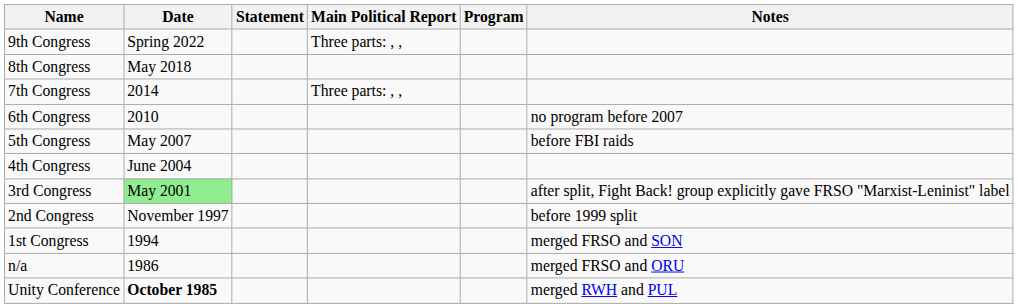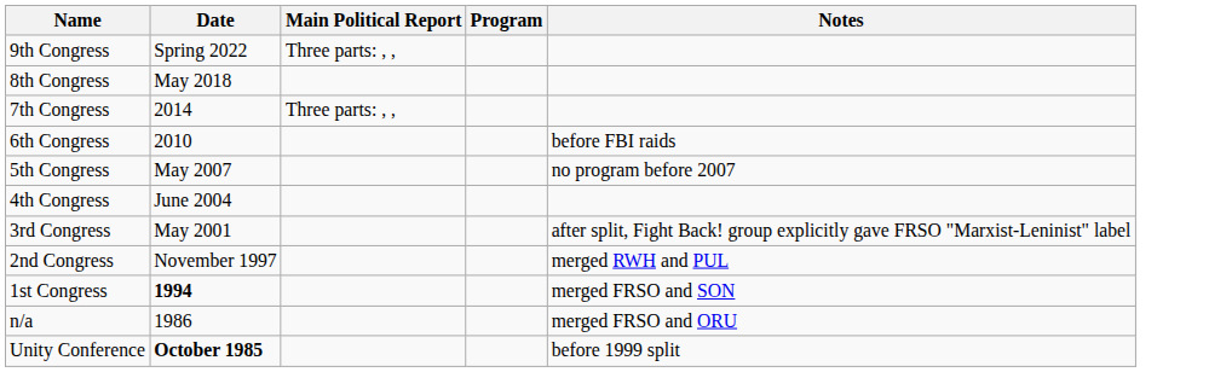- column: Statement
6th Congress | Notes: no program before 2007 -> before FBI raids
5th Congress | Notes: before FBI raids -> no program before 2007
3rd Congress | Date: lightgreen background -> no background
2nd Congress | Notes: before 1999 split -> merged RWH and PUL
1st Congress | Date: normal -> bold
Unity Conference | Notes: merged RWH and PUL -> before 1999 split
